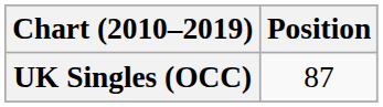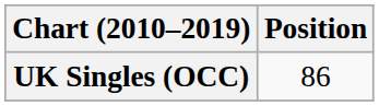UK Singles (OCC) | Position: 87 -> 86
